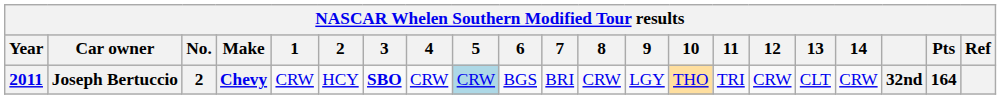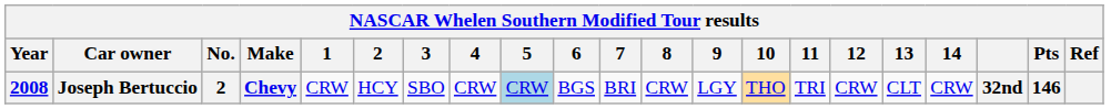Joseph Bertuccio | Year: 2011 -> 2008
Joseph Bertuccio | 3: bold -> normal
Joseph Bertuccio | Pts: 164 -> 146
